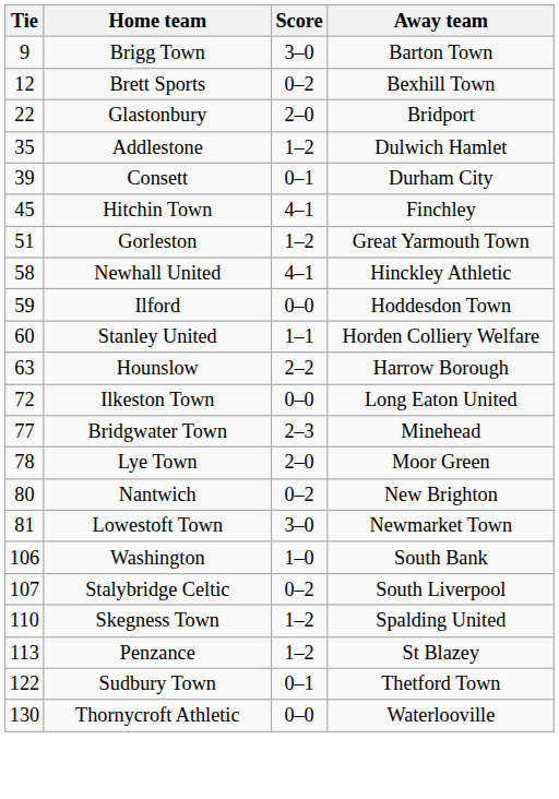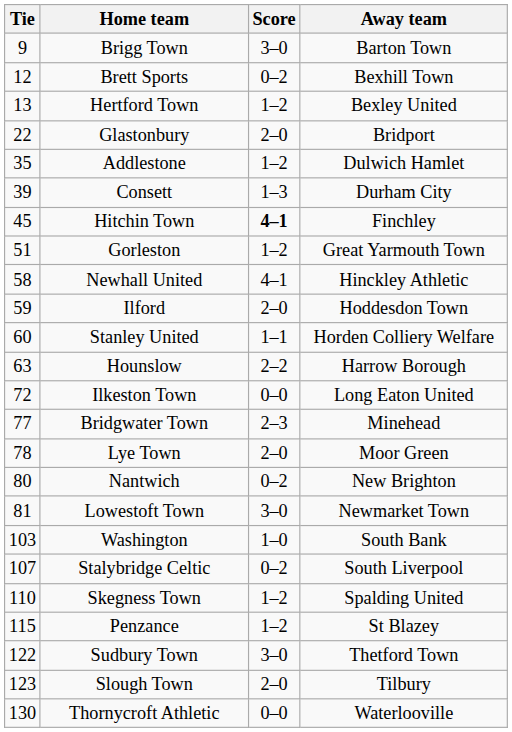+ row: 13 | Hertford Town | 1–2 | Bexley United
Consett | Score: 0–1 -> 1–3
Hitchin Town | Score: normal -> bold
Ilford | Score: 0–0 -> 2–0
Washington | Tie: 106 -> 103
Penzance | Tie: 113 -> 115
Sudbury Town | Score: 0–1 -> 3–0
+ row: 123 | Slough Town | 2–0 | Tilbury
